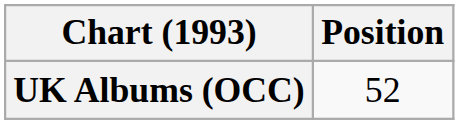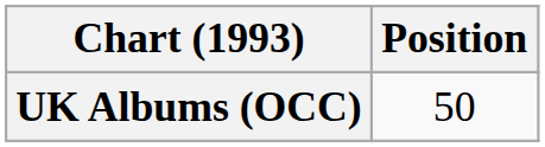UK Albums (OCC) | Position: 52 -> 50
